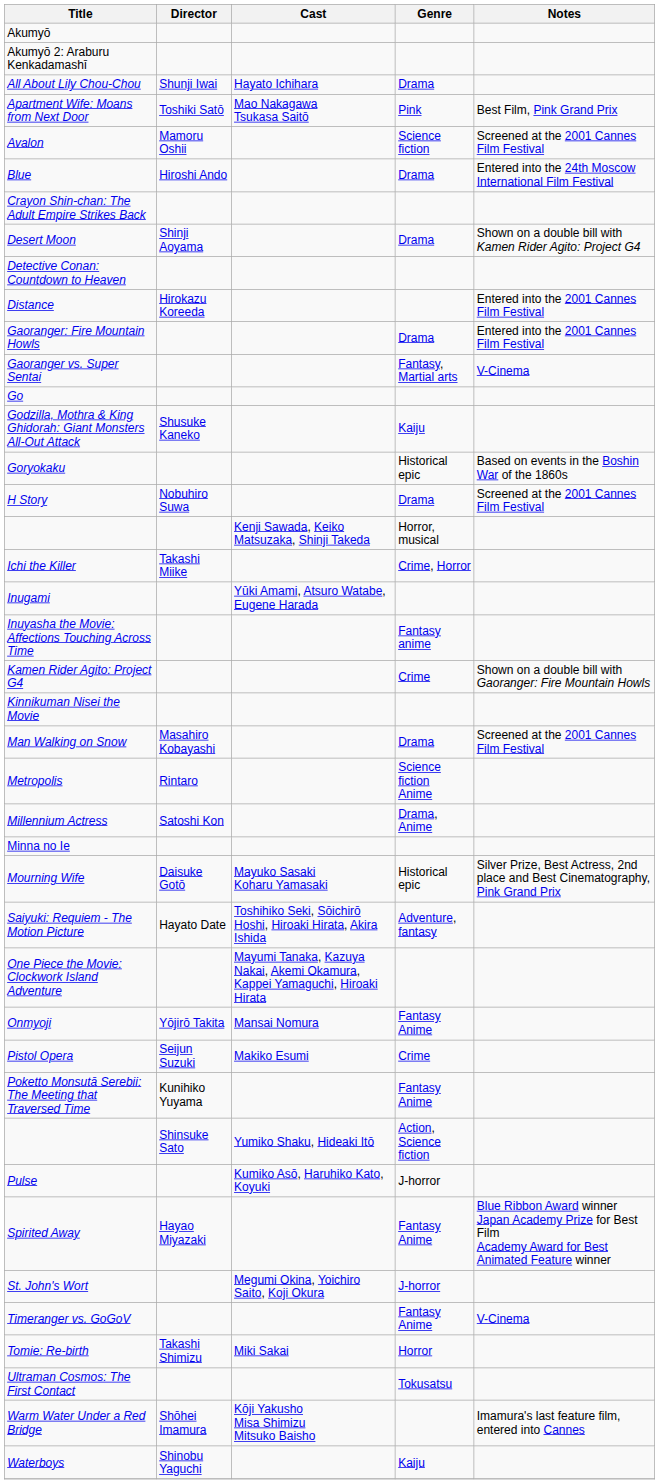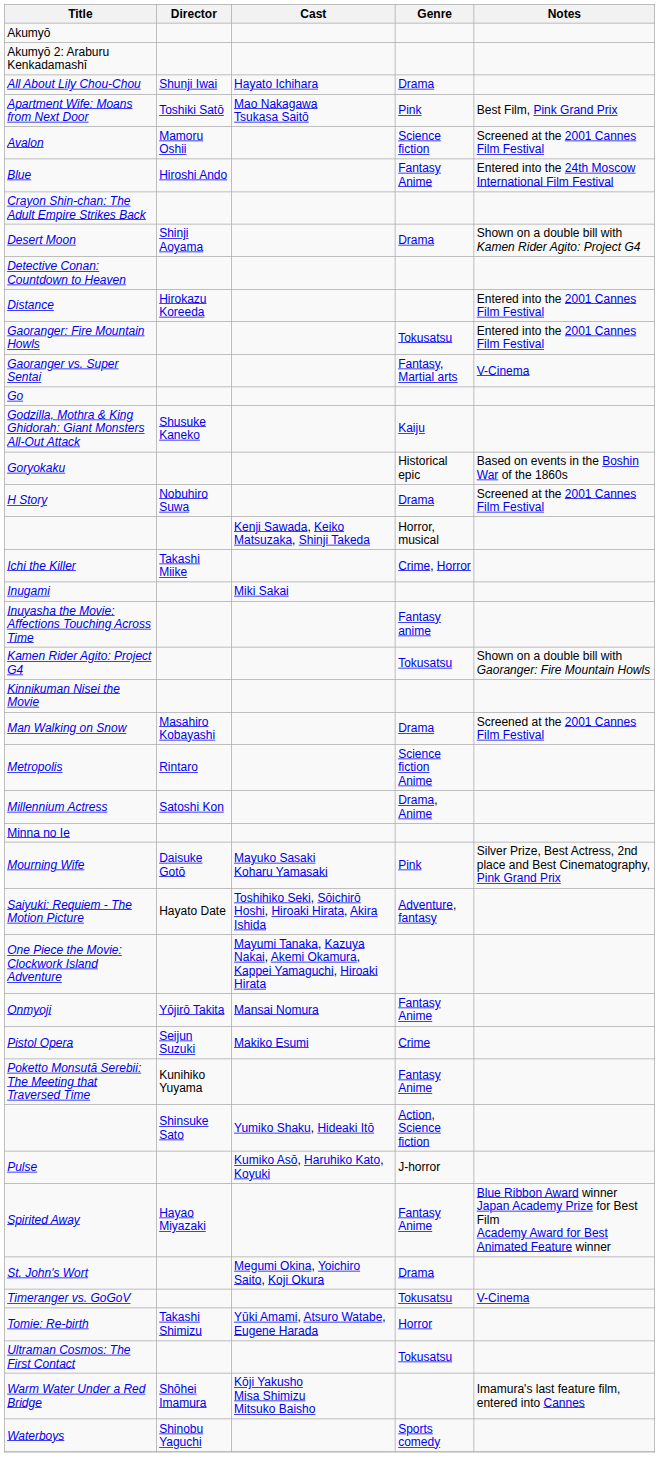Blue | Genre: Drama -> Fantasy Anime
Gaoranger: Fire Mountain Howls | Genre: Drama -> Tokusatsu
Inugami | Cast: Yūki Amami, Atsuro Watabe, Eugene Harada -> Miki Sakai
Kamen Rider Agito: Project G4 | Genre: Crime -> Tokusatsu
Mourning Wife | Genre: Historical epic -> Pink
St. John's Wort | Genre: J-horror -> Drama
Timeranger vs. GoGoV | Genre: Fantasy Anime -> Tokusatsu
Tomie: Re-birth | Cast: Miki Sakai -> Yūki Amami, Atsuro Watabe, Eugene Harada
Waterboys | Genre: Kaiju -> Sports comedy
